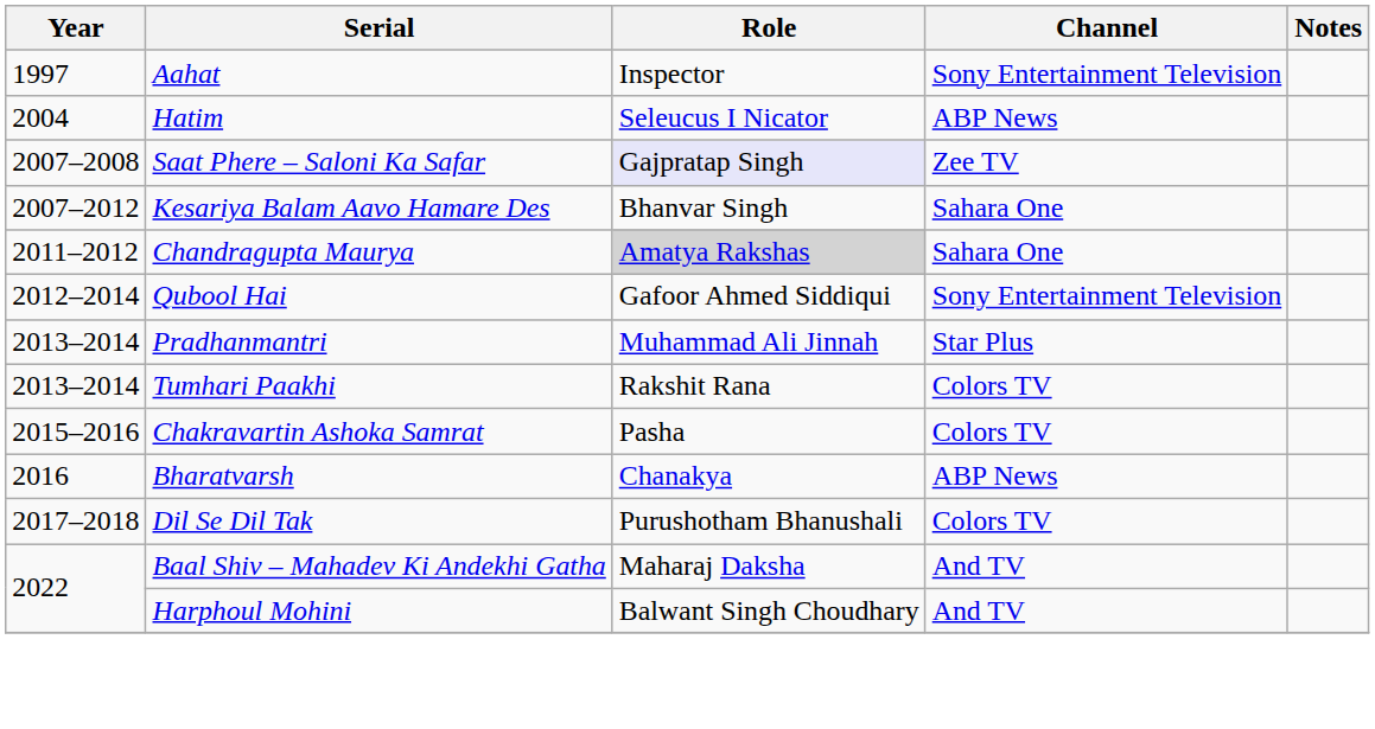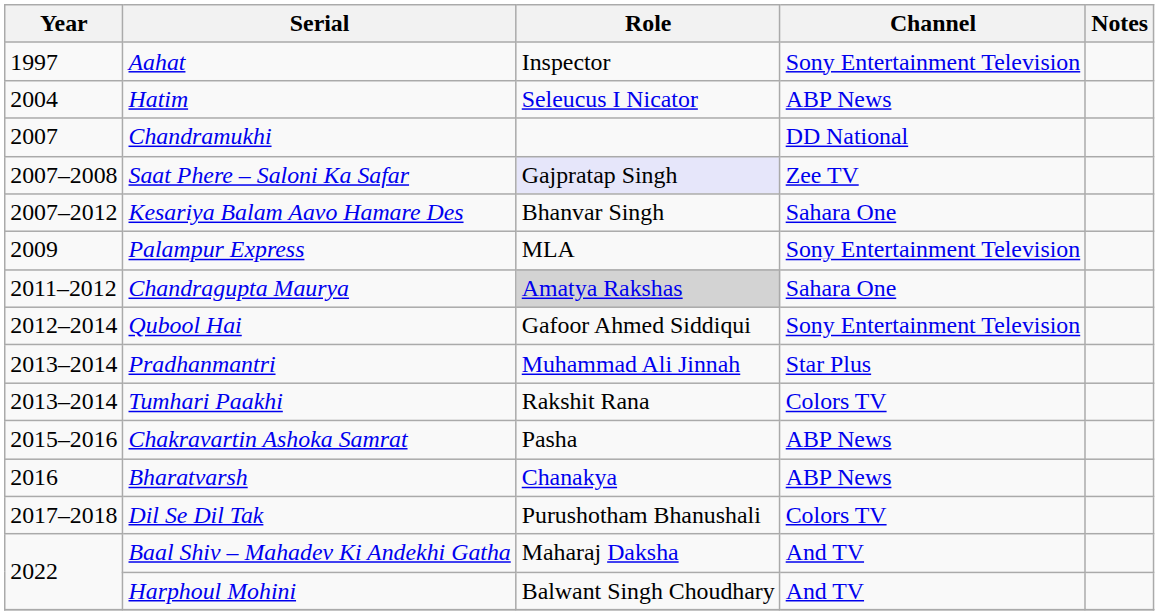+ row: 2007 | Chandramukhi | DD National
+ row: 2009 | Palampur Express | MLA | Sony Entertainment Television
Chakravartin Ashoka Samrat | Channel: Colors TV -> ABP News
